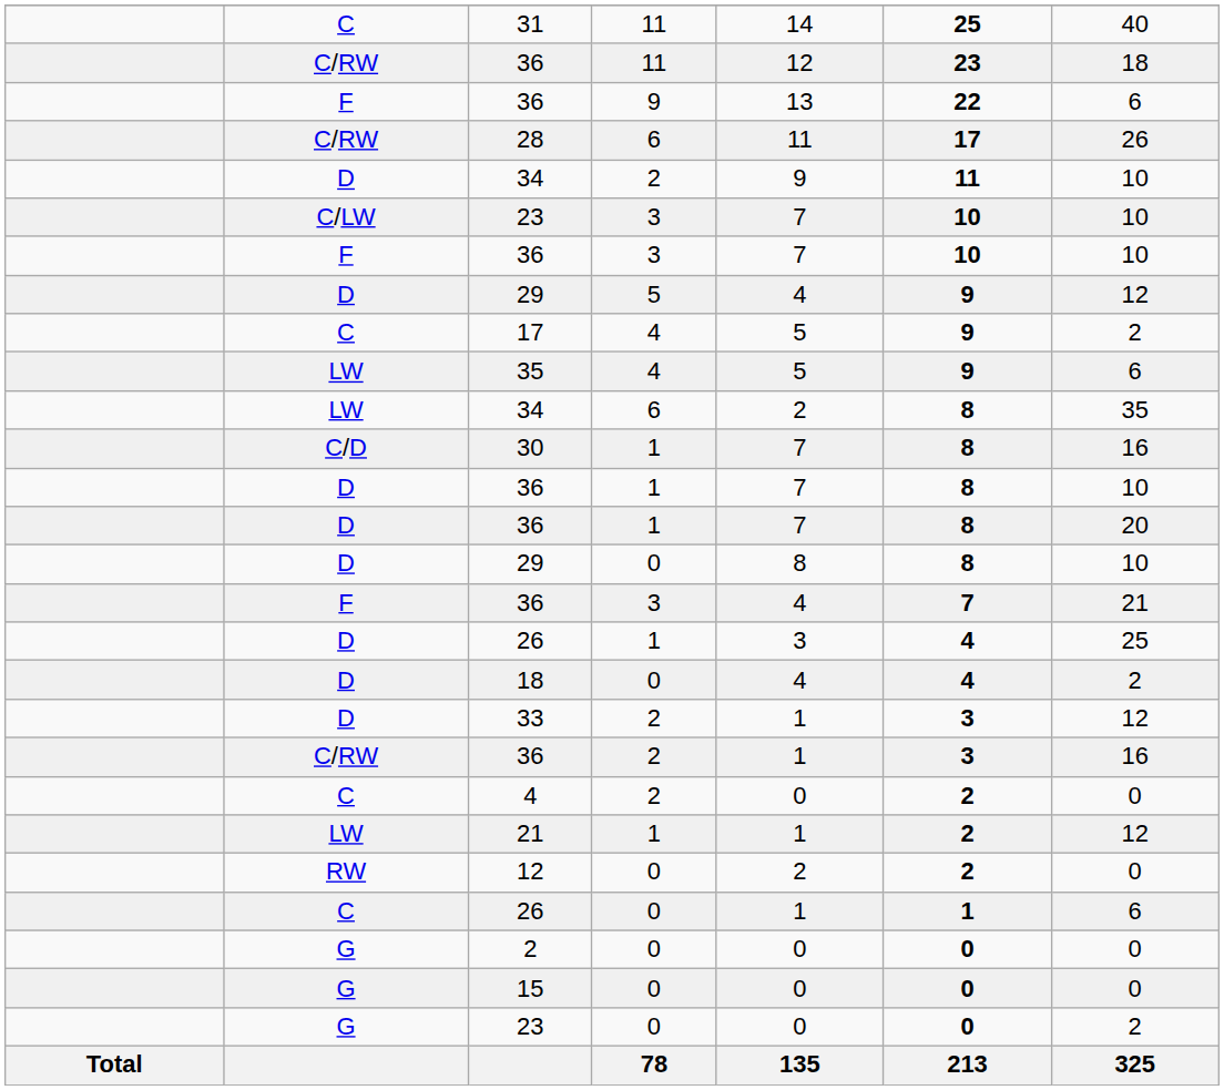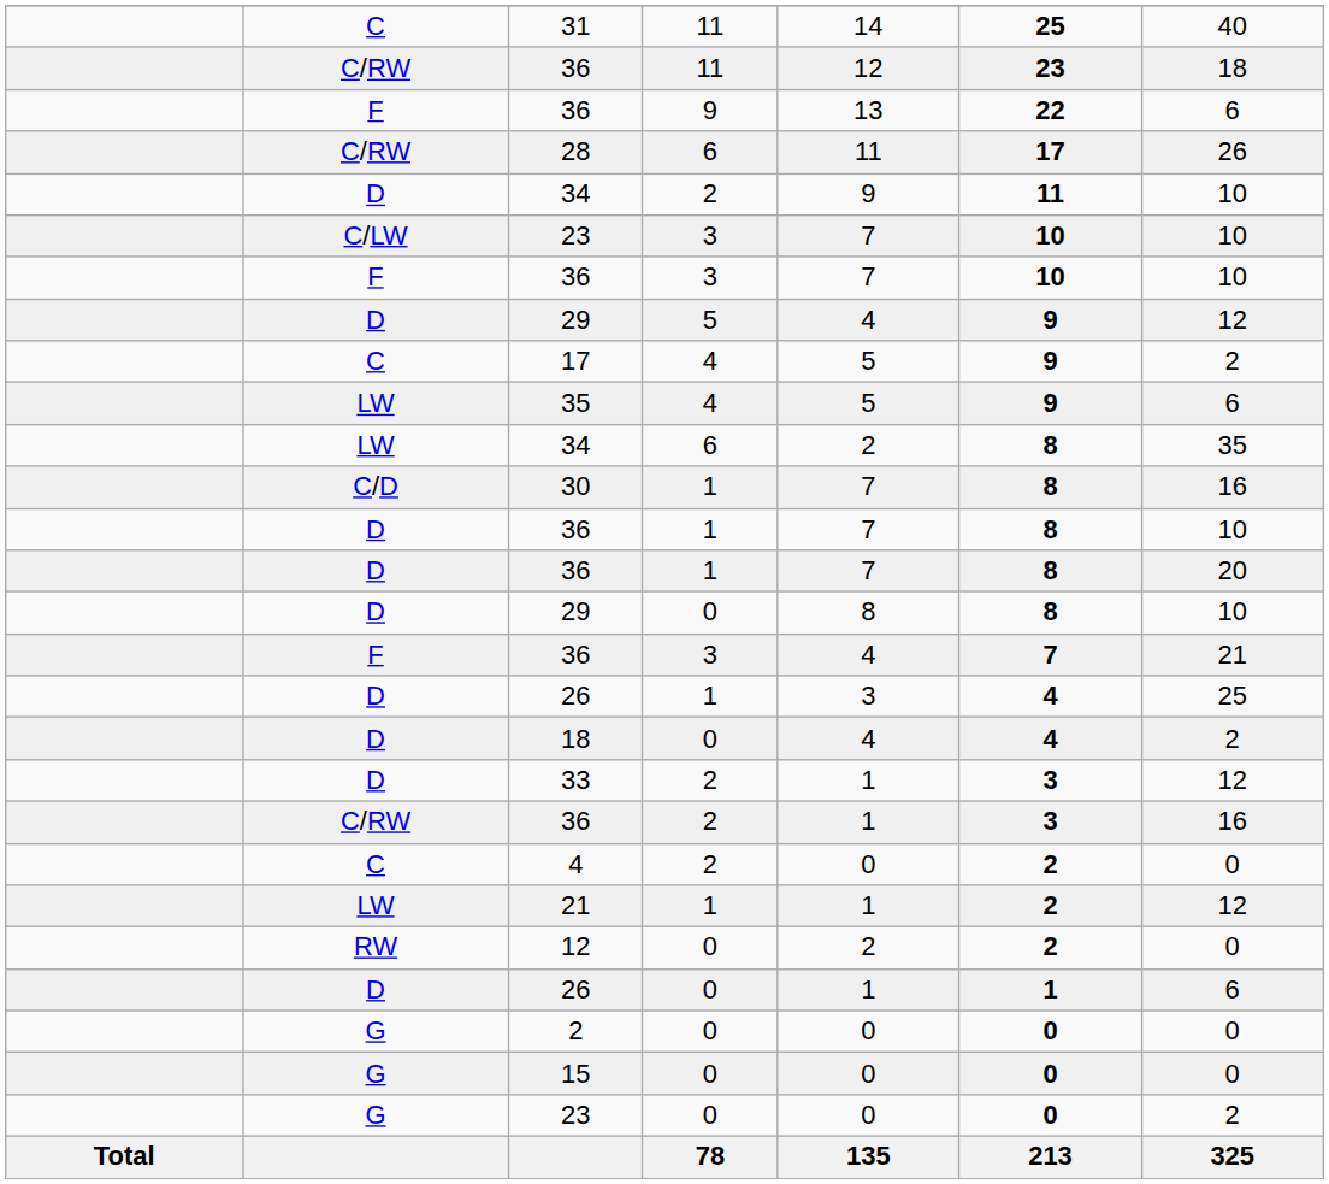26 / 0 | column 2: C -> D
